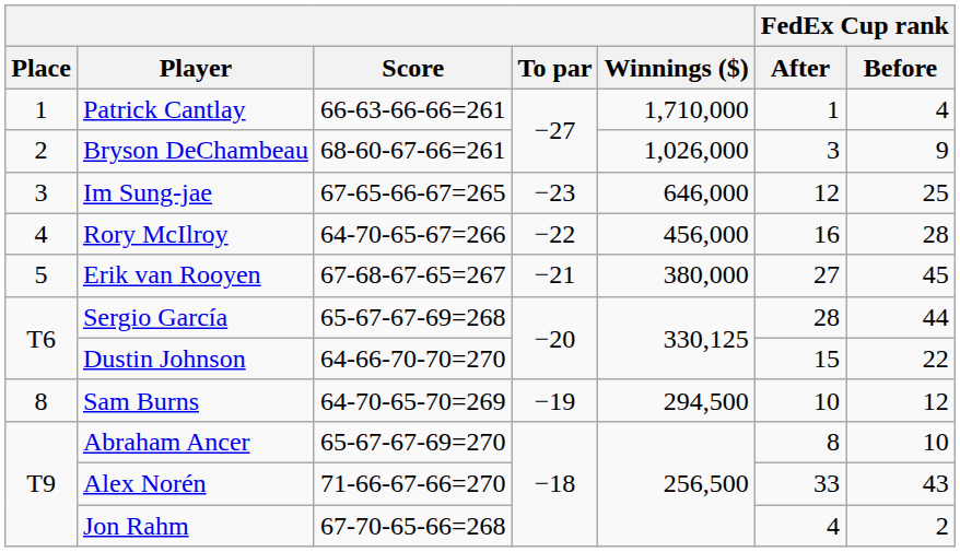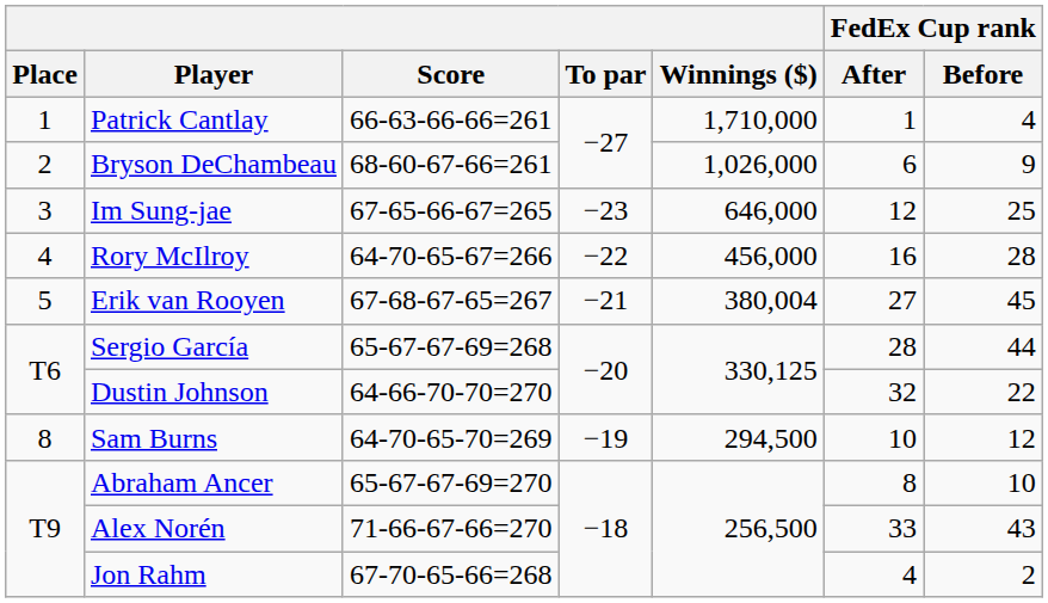Bryson DeChambeau | FedEx Cup rank / After: 3 -> 6
Erik van Rooyen | Winnings ($): 380,000 -> 380,004
Dustin Johnson | FedEx Cup rank / After: 15 -> 32
